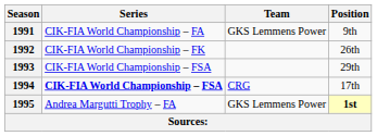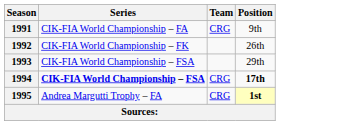1991 | Team: GKS Lemmens Power -> CRG
1994 | Position: normal -> bold
1995 | Team: GKS Lemmens Power -> CRG
